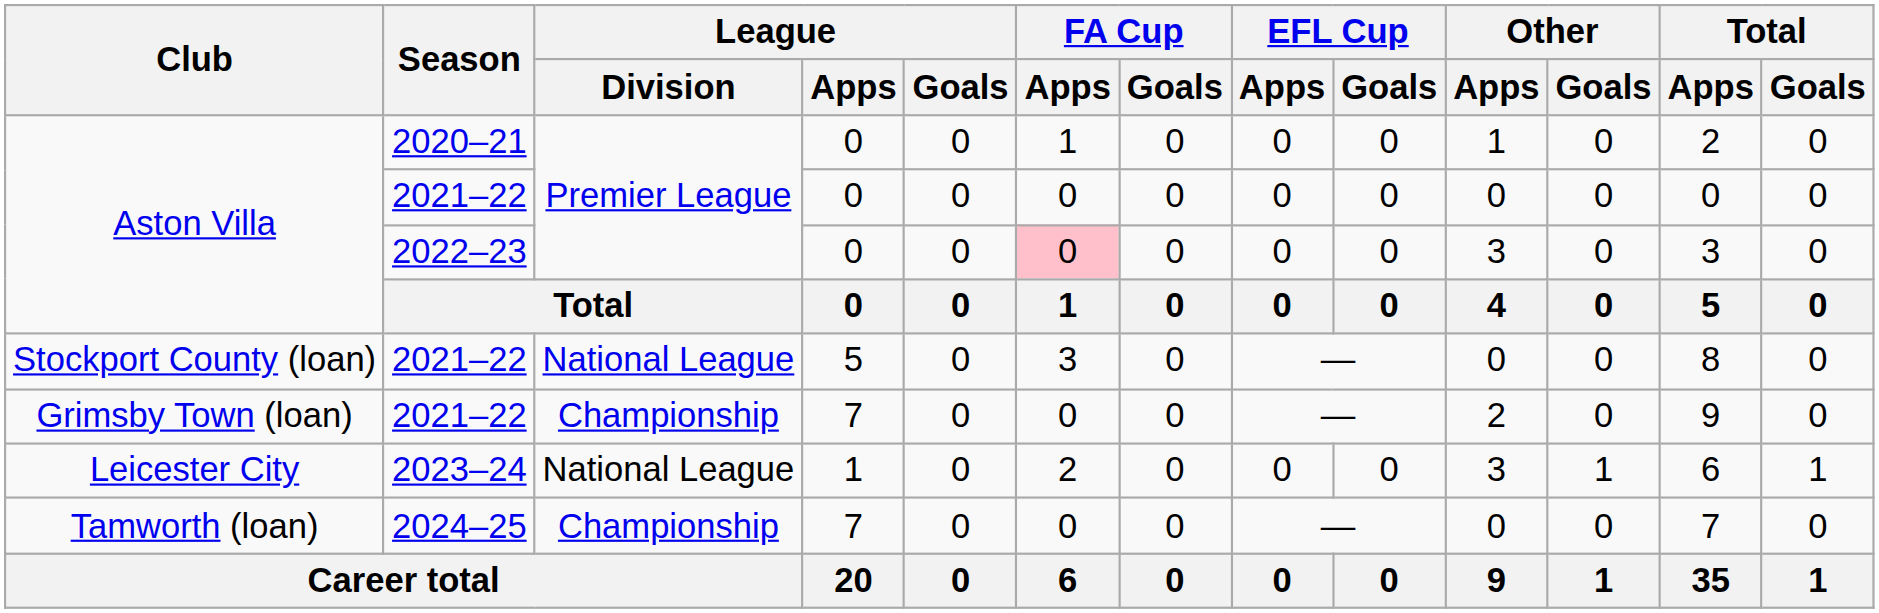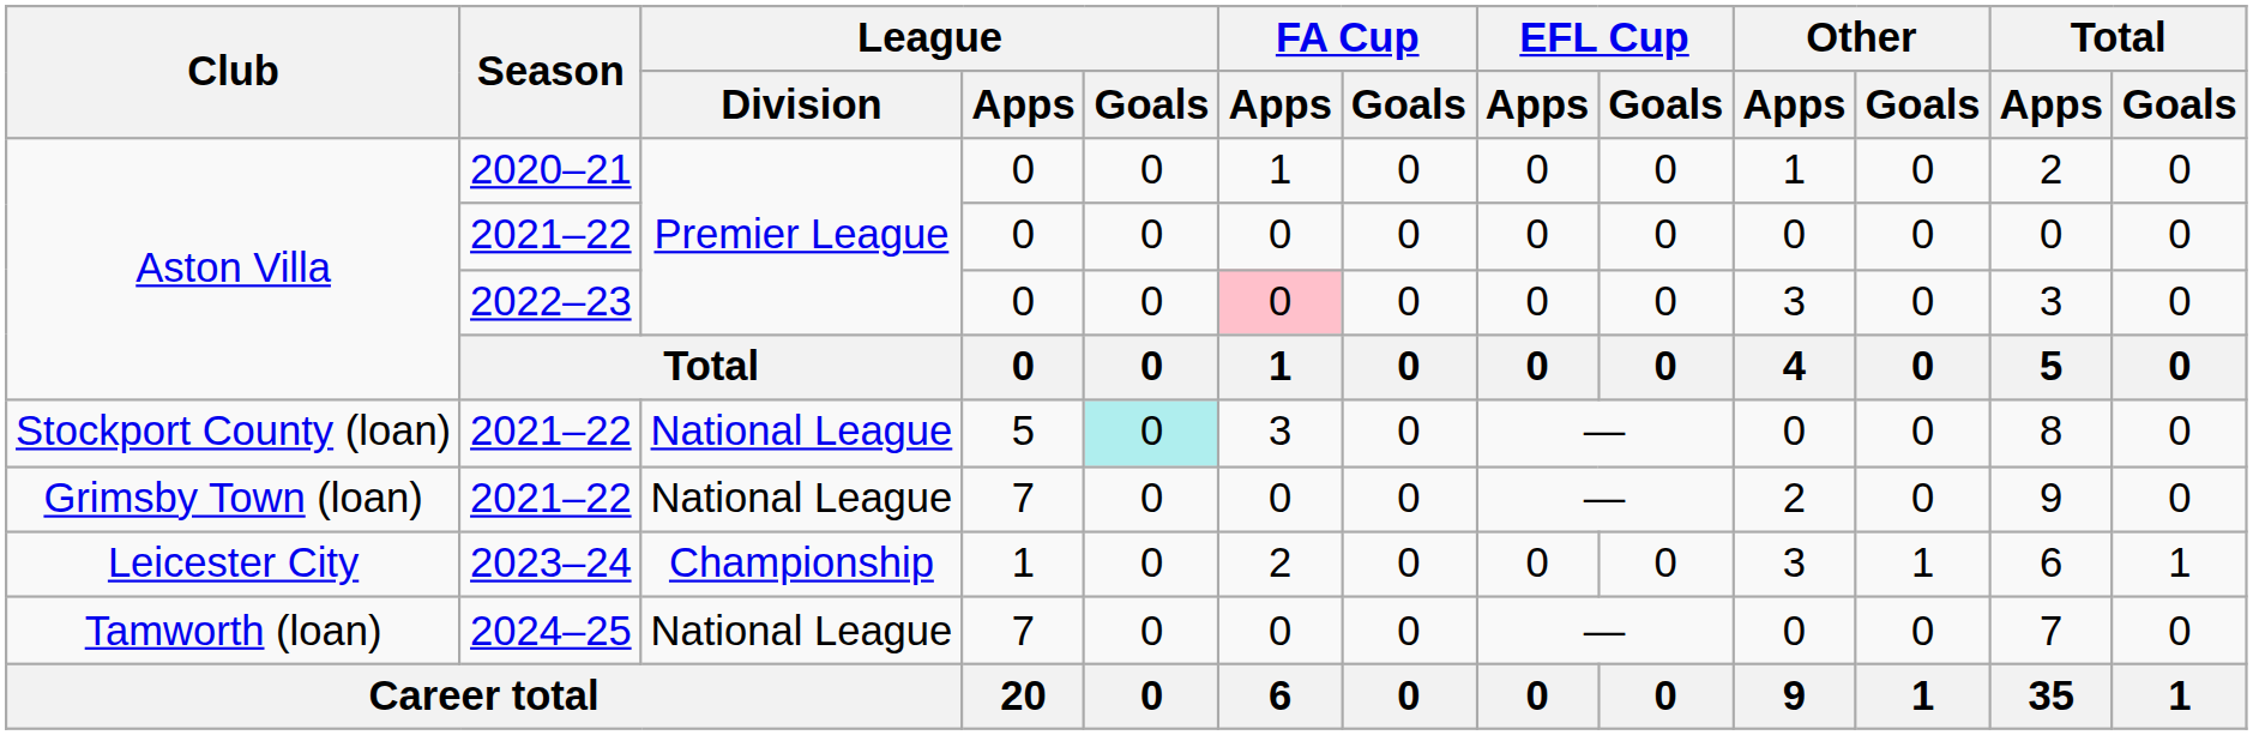Stockport County (loan) | League / Goals: no background -> paleturquoise background
Grimsby Town (loan) | League / Division: Championship -> National League
Leicester City | League / Division: National League -> Championship
Tamworth (loan) | League / Division: Championship -> National League
